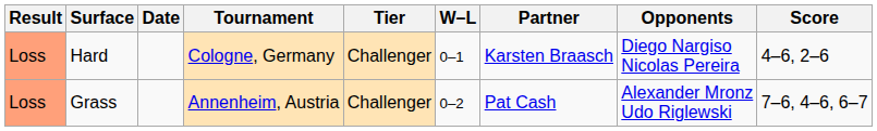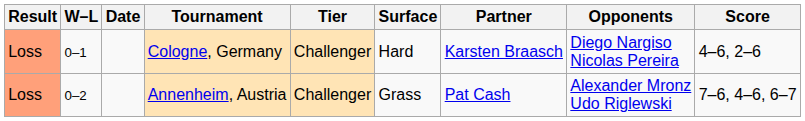columns swapped: W–L <-> Surface
